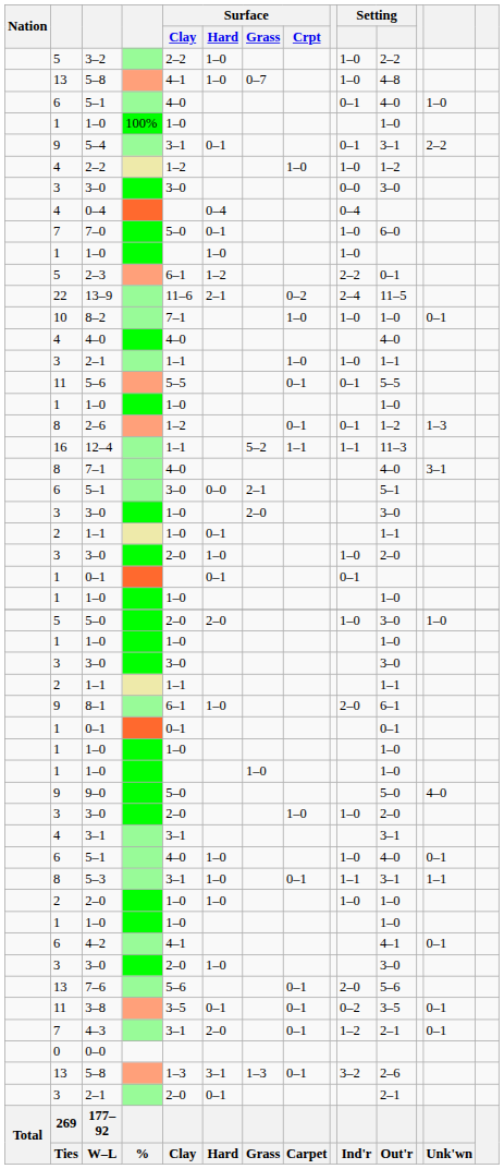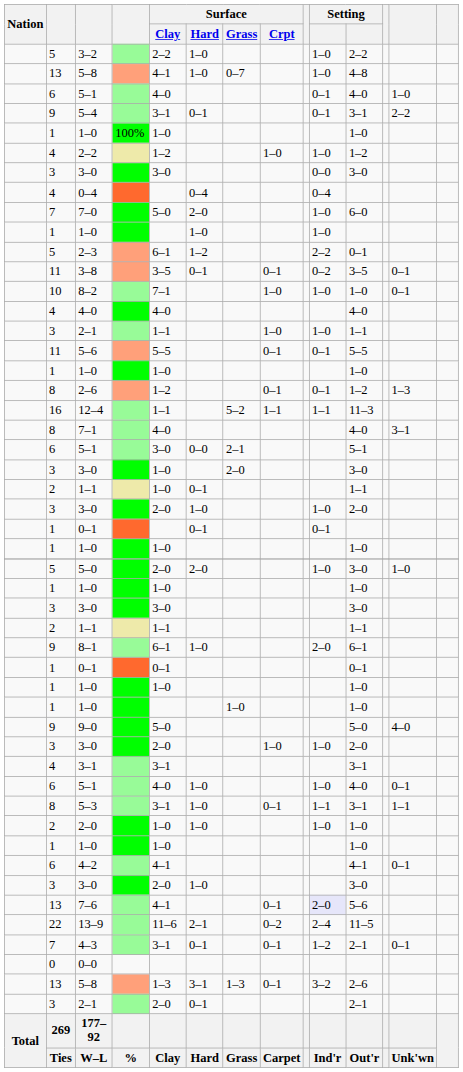rows swapped: 1–0 / 100% <-> 5–4
7–0 | Surface / Hard: 0–1 -> 2–0
rows swapped: 3–8 <-> 13–9
7–6 | Surface / Clay: 5–6 -> 4–1
7–6 | column 10: no background -> lavender background
4–3 | Surface / Hard: 2–0 -> 0–1
